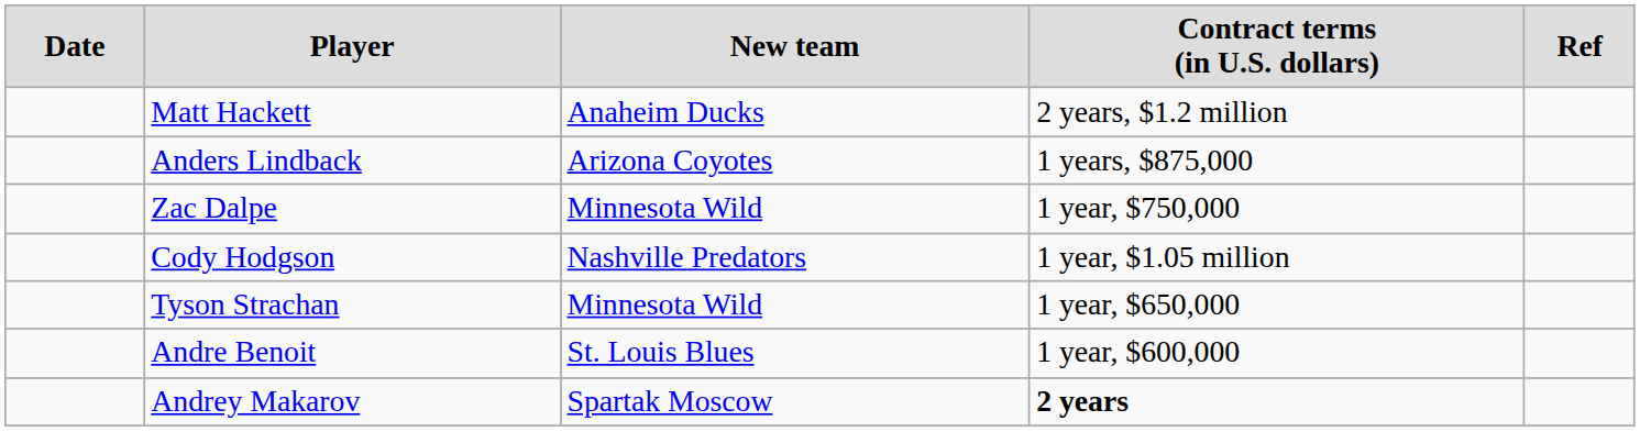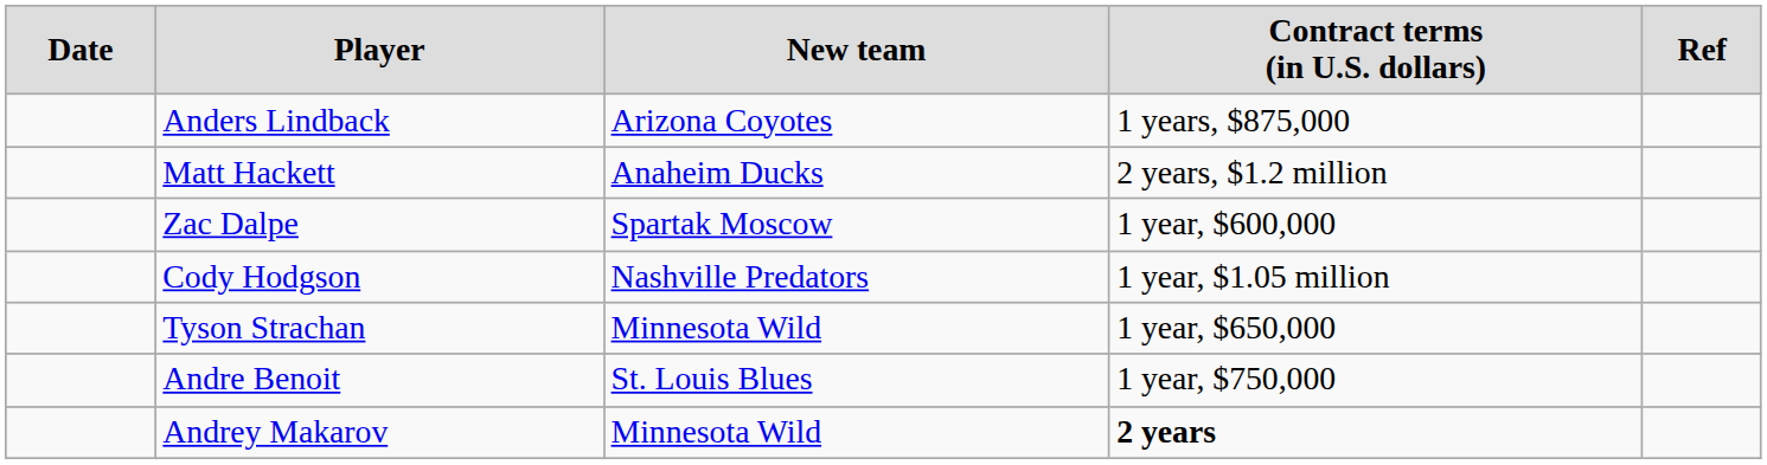rows swapped: Anders Lindback <-> Matt Hackett
Zac Dalpe | column 3: Minnesota Wild -> Spartak Moscow
Zac Dalpe | column 4: 1 year, $750,000 -> 1 year, $600,000
Andre Benoit | column 4: 1 year, $600,000 -> 1 year, $750,000
Andrey Makarov | column 3: Spartak Moscow -> Minnesota Wild
